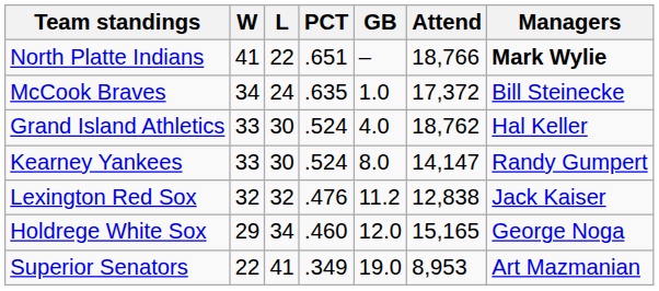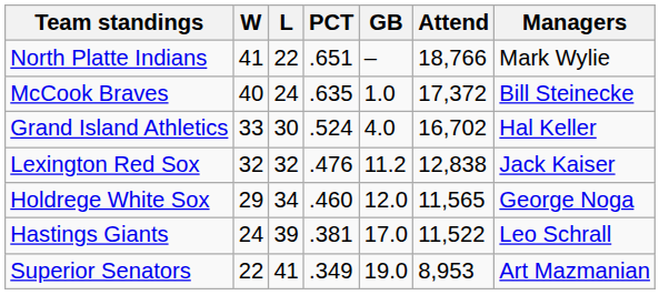North Platte Indians | Managers: bold -> normal
McCook Braves | W: 34 -> 40
Grand Island Athletics | Attend: 18,762 -> 16,702
- row: Kearney Yankees | 33 | 30 | .524 | 8.0 | 14,147 | Randy Gumpert
Holdrege White Sox | Attend: 15,165 -> 11,565
+ row: Hastings Giants | 24 | 39 | .381 | 17.0 | 11,522 | Leo Schrall
